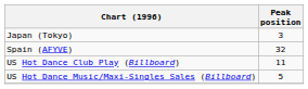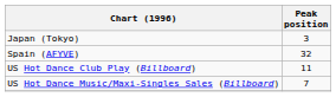US Hot Dance Music/Maxi-Singles Sales (Billboard) | Peak position: 5 -> 7
